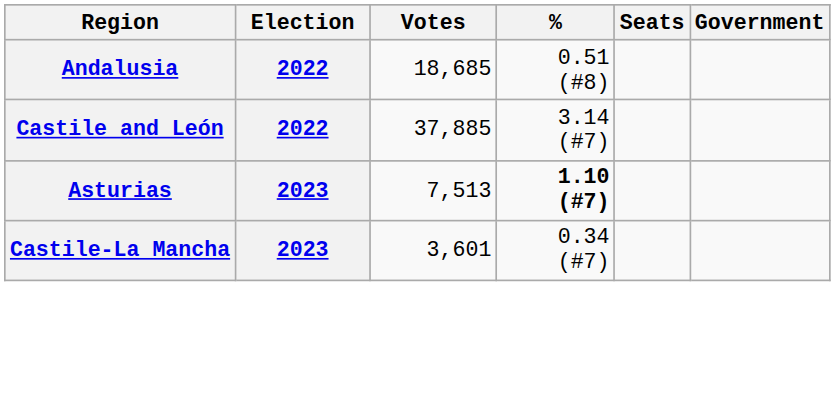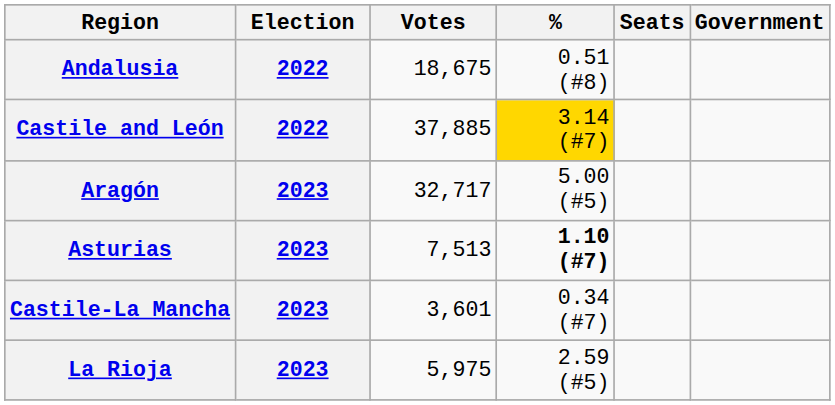Andalusia | Votes: 18,685 -> 18,675
Castile and León | %: no background -> gold background
+ row: Aragón | 2023 | 32,717 | 5.00 (#5)
+ row: La Rioja | 2023 | 5,975 | 2.59 (#5)
